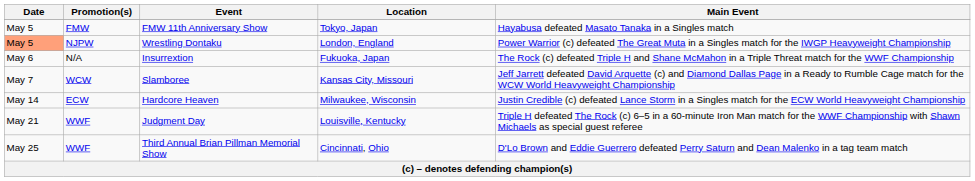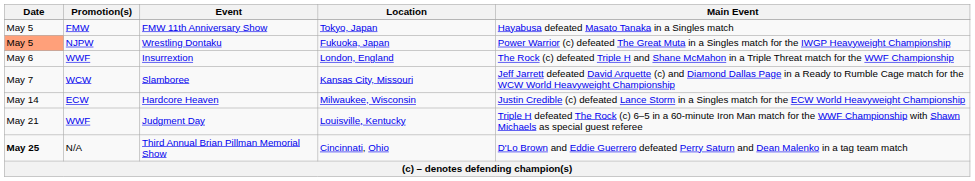Wrestling Dontaku | Location: London, England -> Fukuoka, Japan
Insurrextion | Promotion(s): N/A -> WWF
Insurrextion | Location: Fukuoka, Japan -> London, England
Third Annual Brian Pillman Memorial Show | Date: normal -> bold
Third Annual Brian Pillman Memorial Show | Promotion(s): WWF -> N/A
